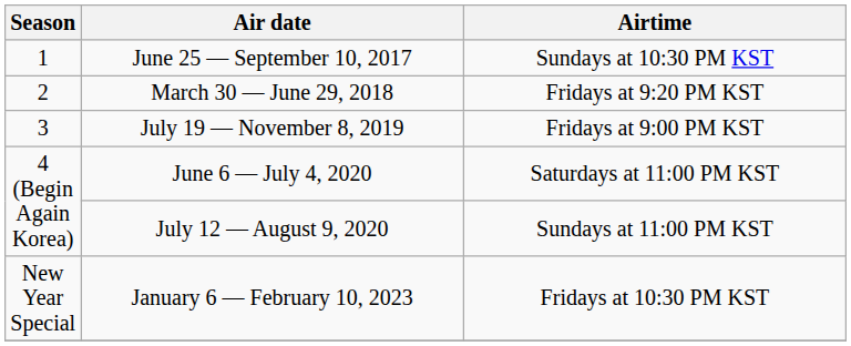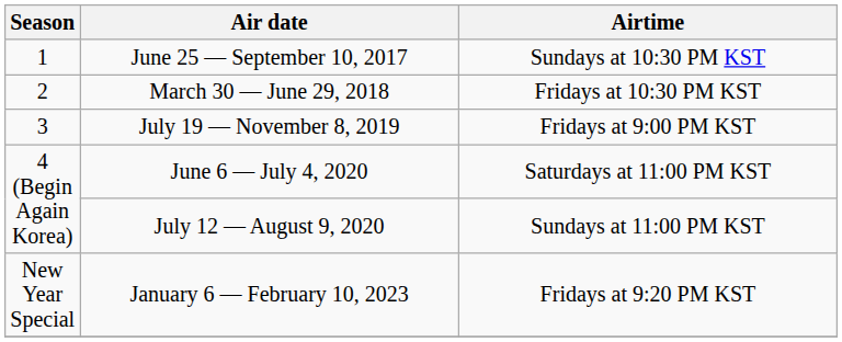March 30 — June 29, 2018 | Airtime: Fridays at 9:20 PM KST -> Fridays at 10:30 PM KST
January 6 — February 10, 2023 | Airtime: Fridays at 10:30 PM KST -> Fridays at 9:20 PM KST
